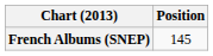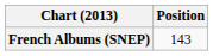French Albums (SNEP) | Position: 145 -> 143
